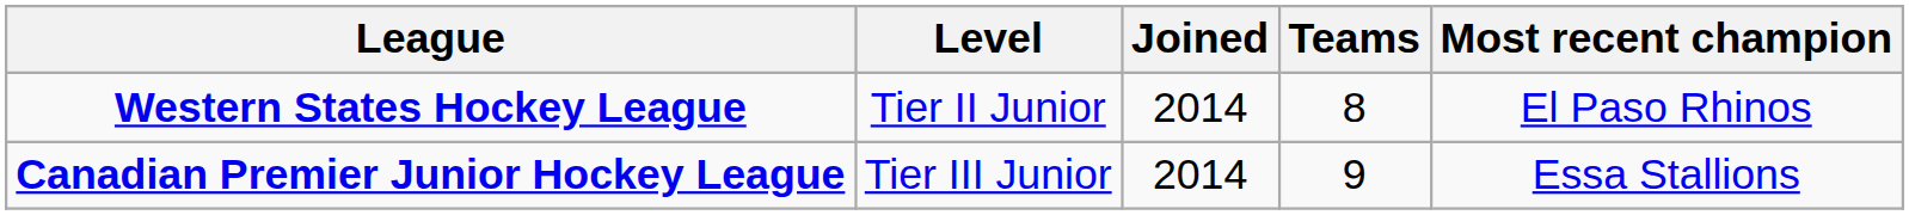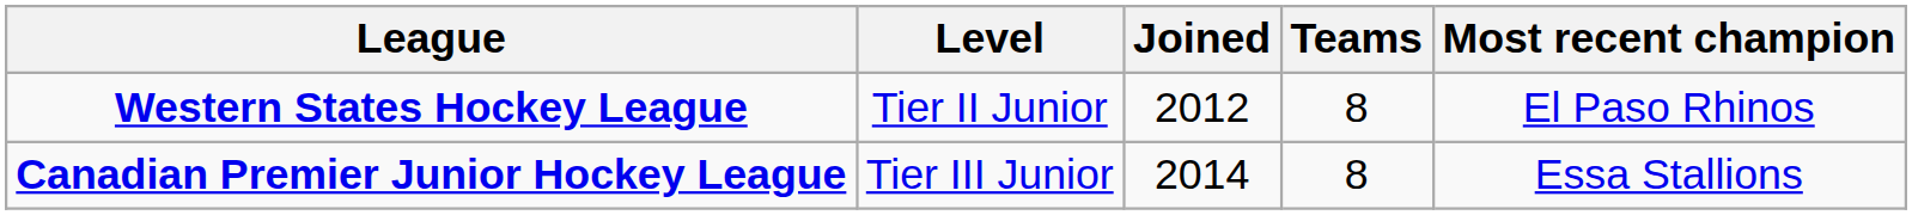Western States Hockey League | Joined: 2014 -> 2012
Canadian Premier Junior Hockey League | Teams: 9 -> 8
